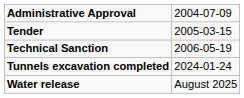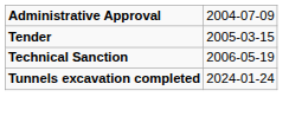- row: Water release | August 2025
